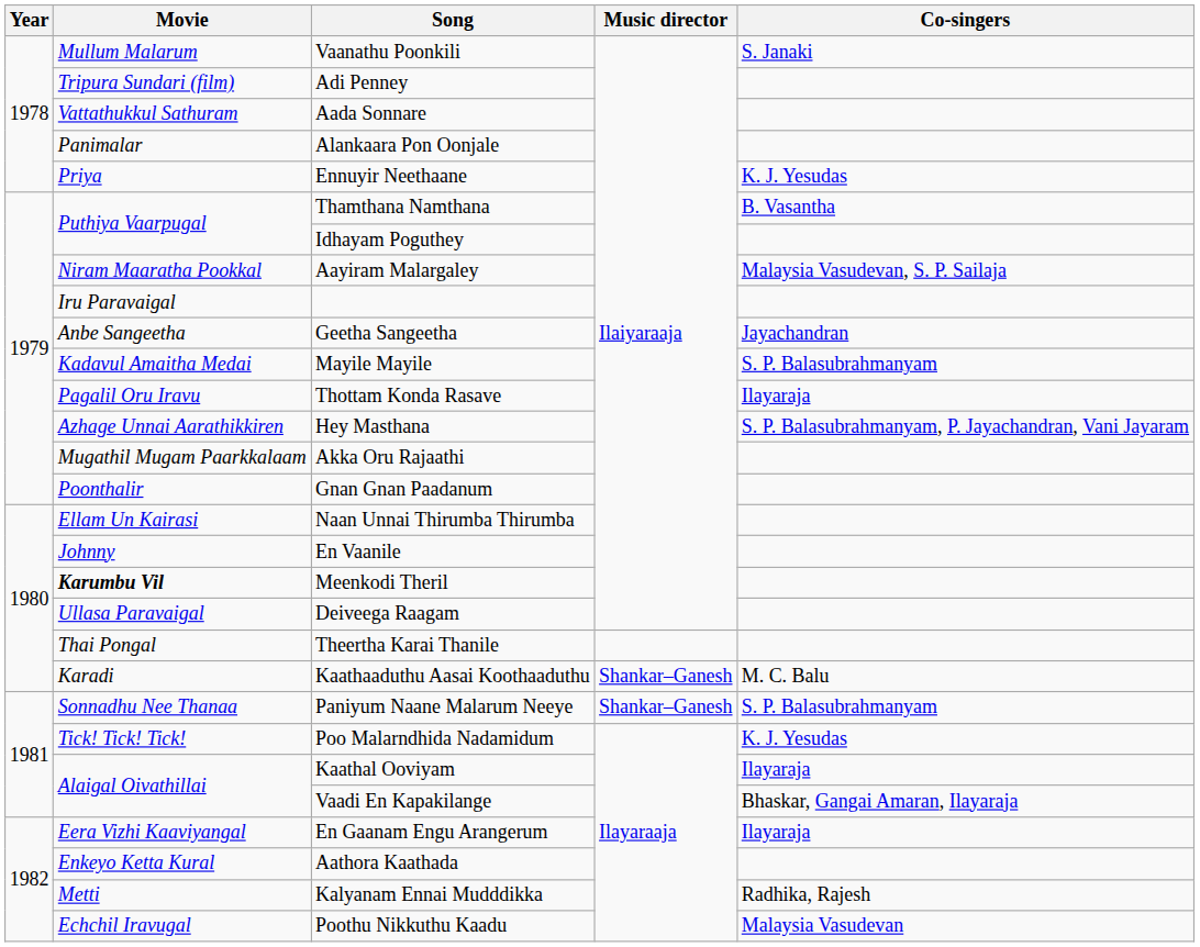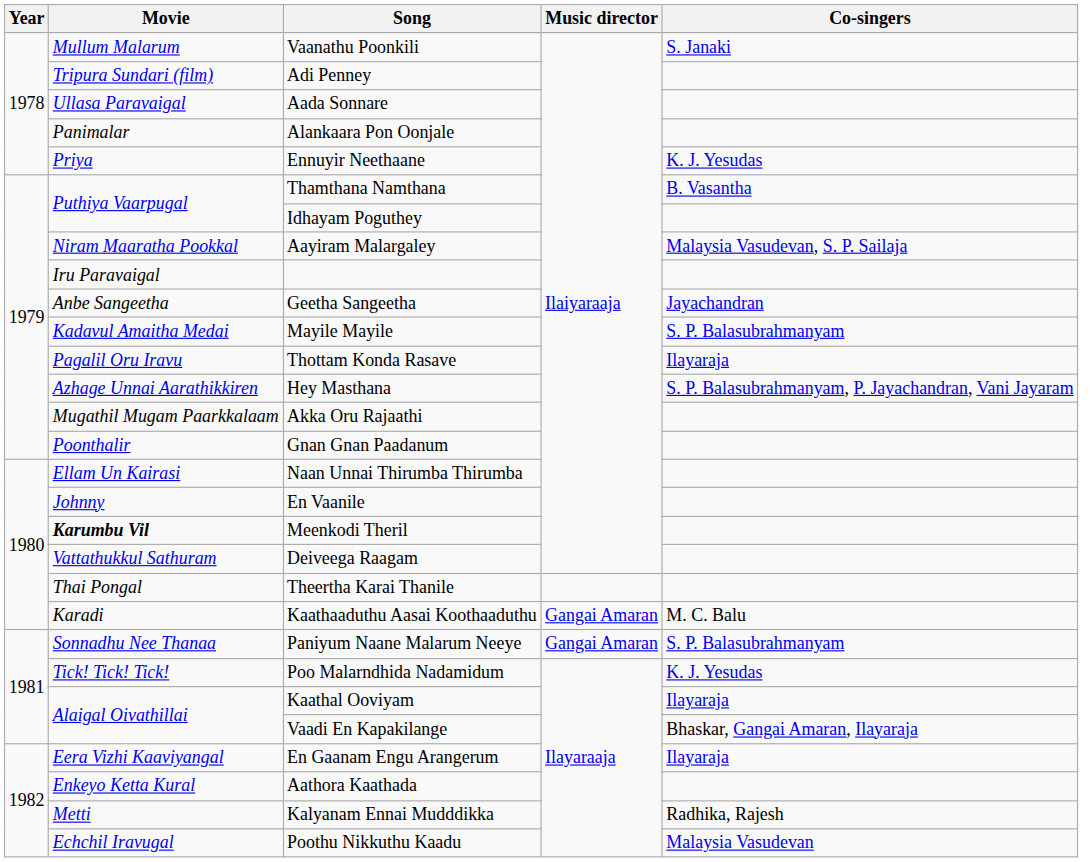Aada Sonnare | Movie: Vattathukkul Sathuram -> Ullasa Paravaigal
Deiveega Raagam | Movie: Ullasa Paravaigal -> Vattathukkul Sathuram
Kaathaaduthu Aasai Koothaaduthu | Music director: Shankar–Ganesh -> Gangai Amaran
Paniyum Naane Malarum Neeye | Music director: Shankar–Ganesh -> Gangai Amaran
